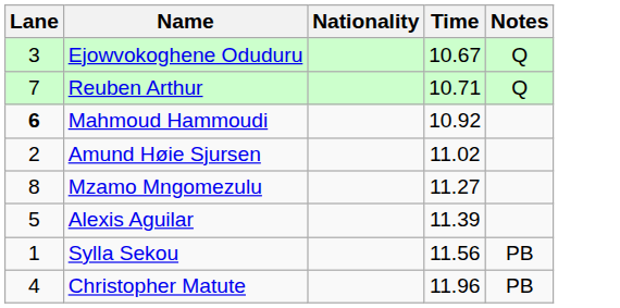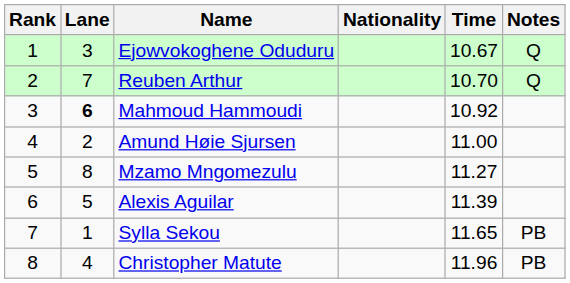+ column: Rank | 1 | 2 | 3 | 4 | 5 | 6 | 7 | 8
Reuben Arthur | Time: 10.71 -> 10.70
Amund Høie Sjursen | Time: 11.02 -> 11.00
Sylla Sekou | Time: 11.56 -> 11.65
